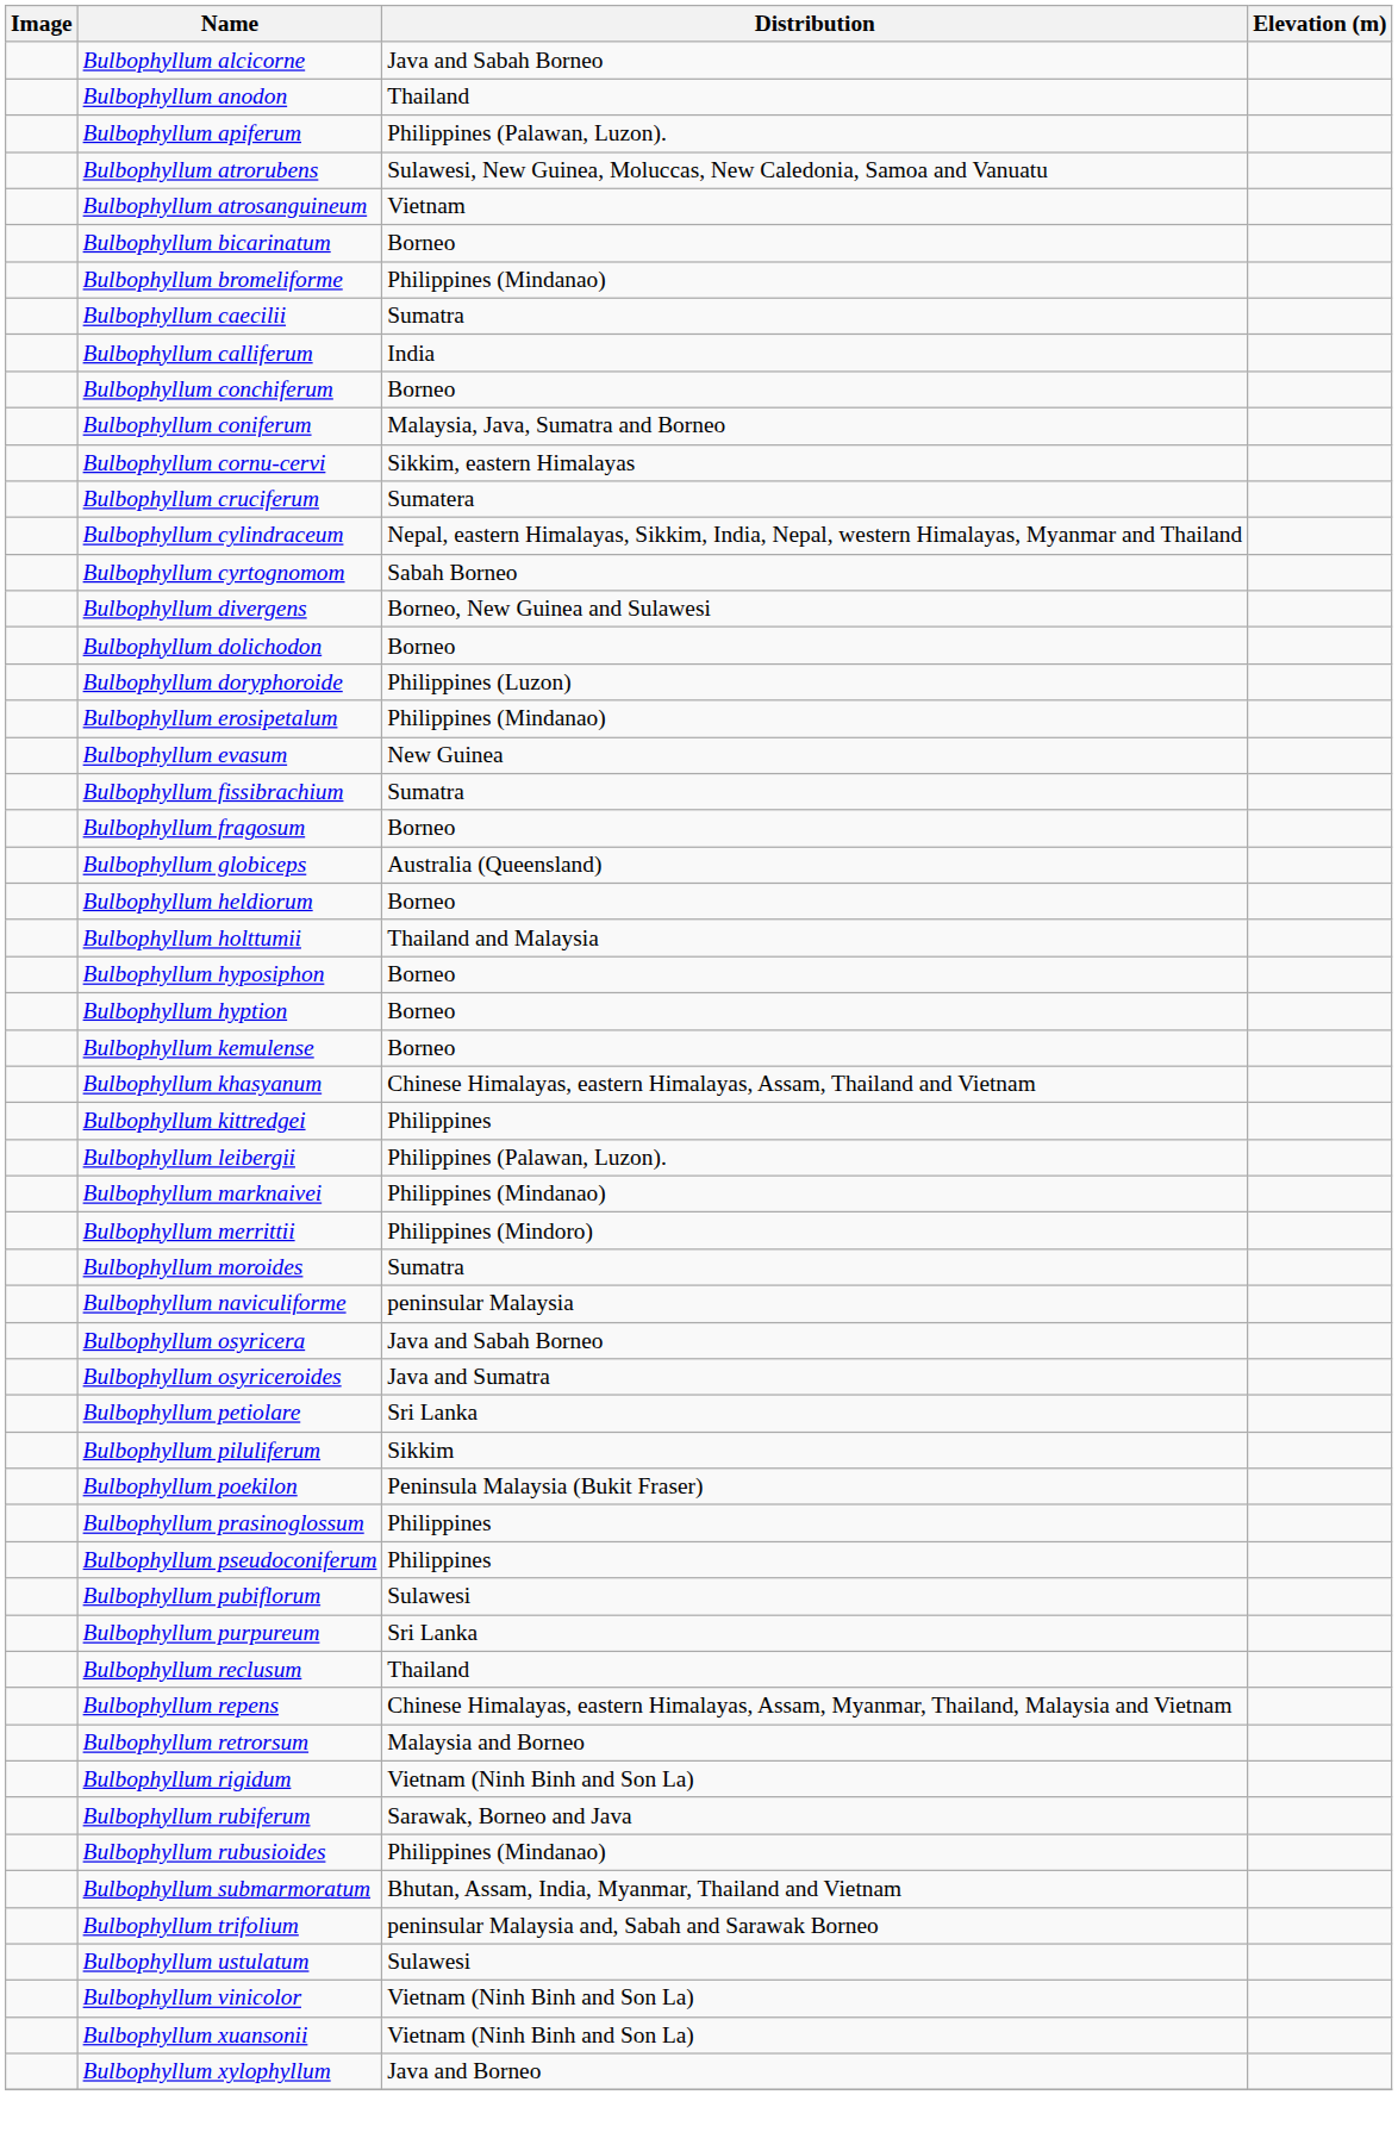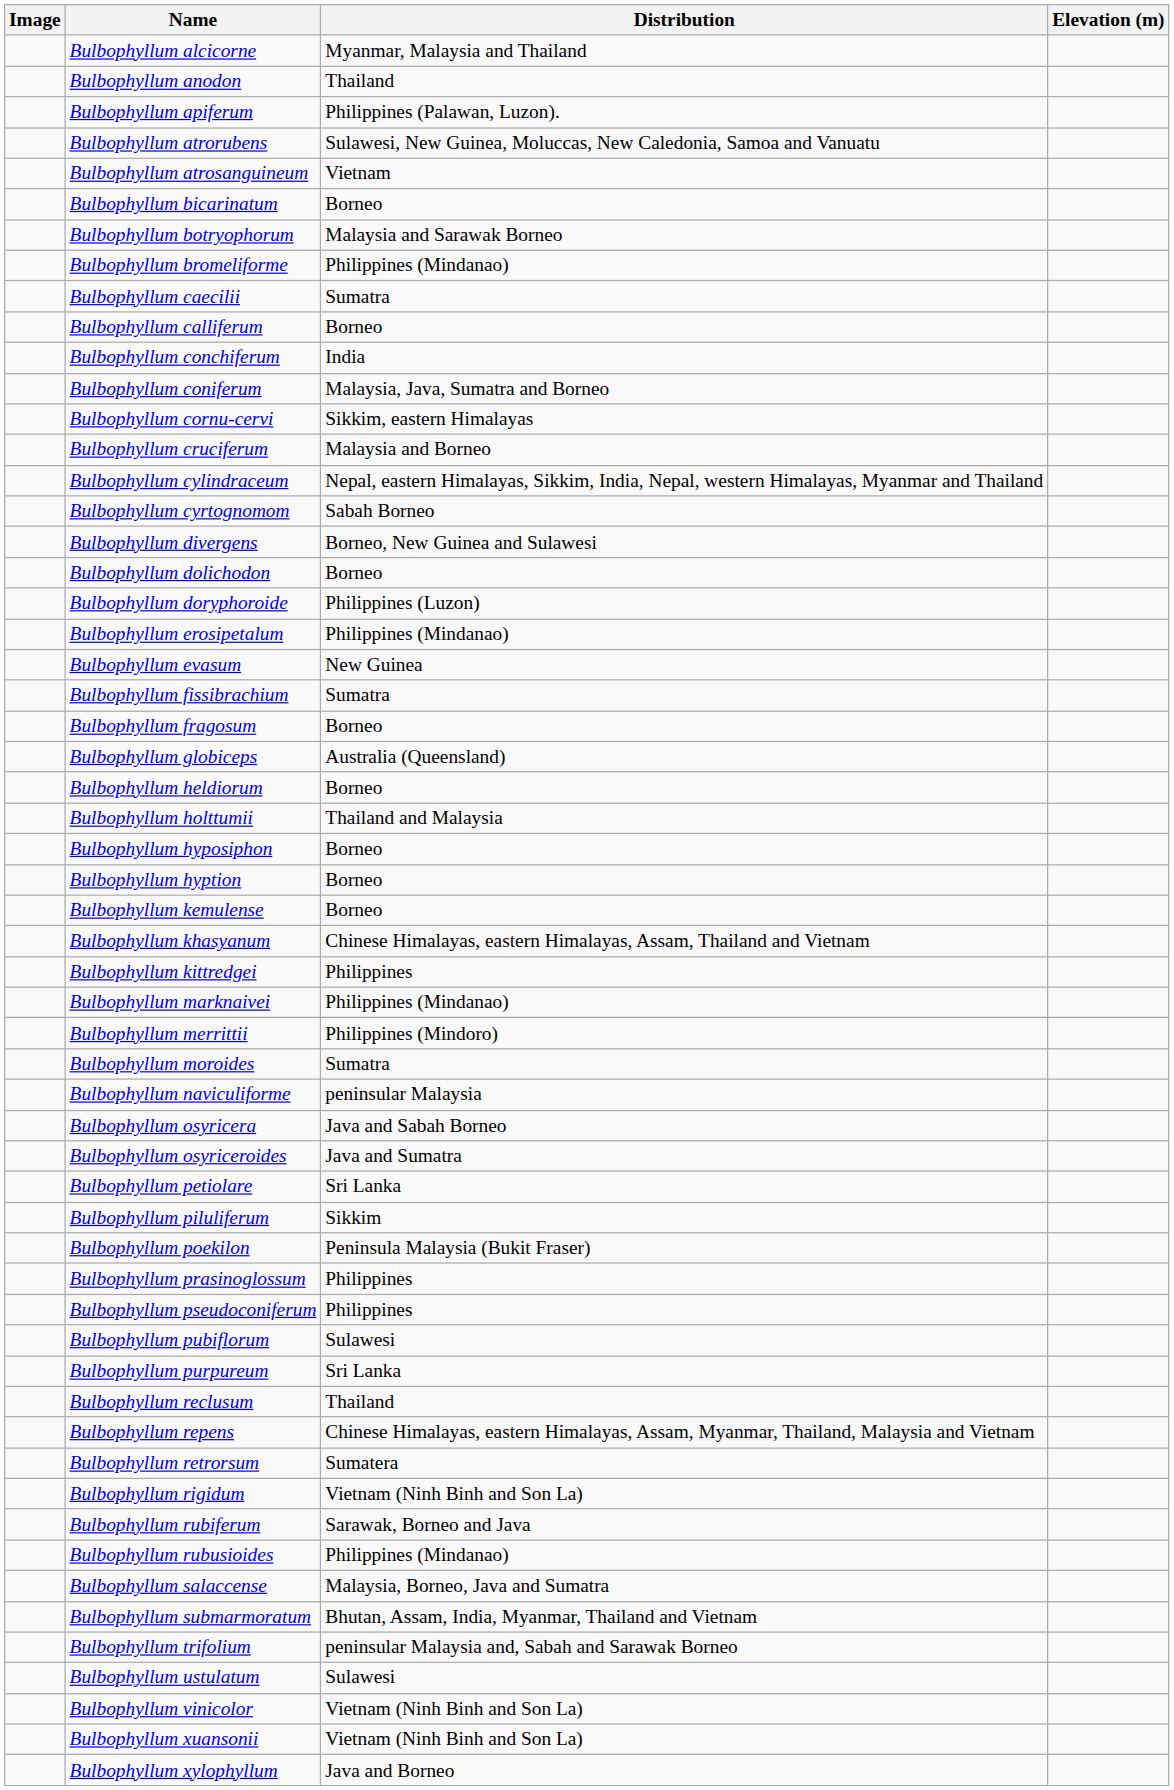Bulbophyllum alcicorne | Distribution: Java and Sabah Borneo -> Myanmar, Malaysia and Thailand
+ row: Bulbophyllum botryophorum | Malaysia and Sarawak Borneo
Bulbophyllum calliferum | Distribution: India -> Borneo
Bulbophyllum conchiferum | Distribution: Borneo -> India
Bulbophyllum cruciferum | Distribution: Sumatera -> Malaysia and Borneo
- row: Bulbophyllum leibergii | Philippines (Palawan, Luzon).
Bulbophyllum retrorsum | Distribution: Malaysia and Borneo -> Sumatera
+ row: Bulbophyllum salaccense | Malaysia, Borneo, Java and Sumatra
